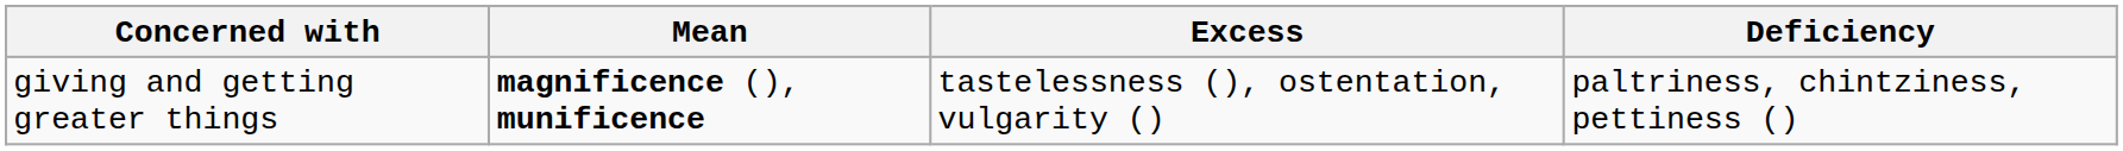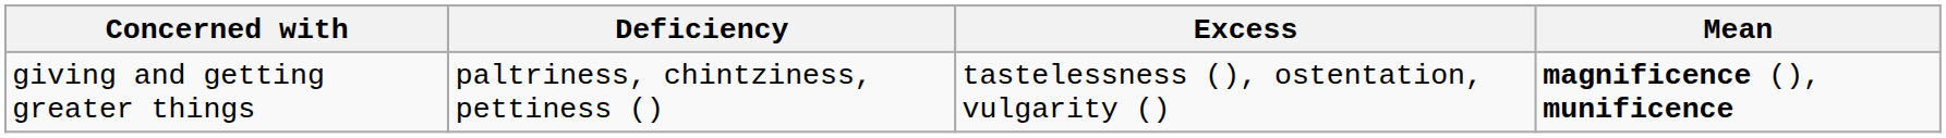columns swapped: Mean <-> Deficiency
